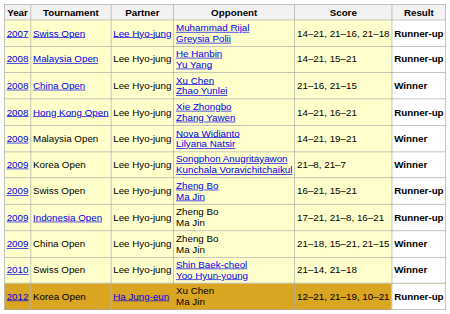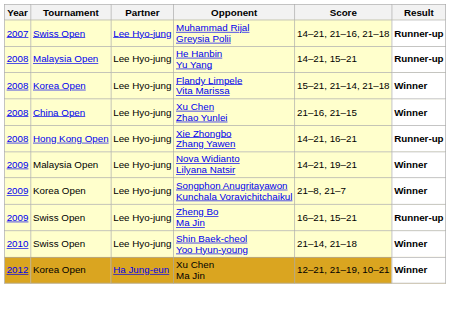+ row: 2008 | Korea Open | Lee Hyo-jung | Flandy Limpele Vita Marissa | 15–21, 21–14, 21–18 | Winner
- row: 2009 | Indonesia Open | Lee Hyo-jung | Zheng Bo Ma Jin | 17–21, 21–8, 16–21 | Runner-up
- row: 2009 | China Open | Lee Hyo-jung | Zheng Bo Ma Jin | 21–18, 15–21, 21–15 | Winner
Xu Chen Ma Jin | Result: Runner-up -> Winner
